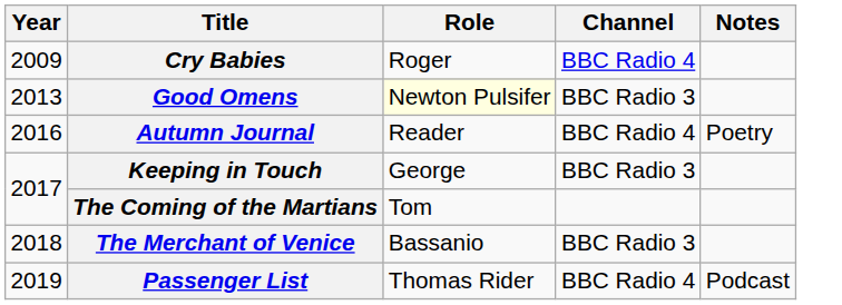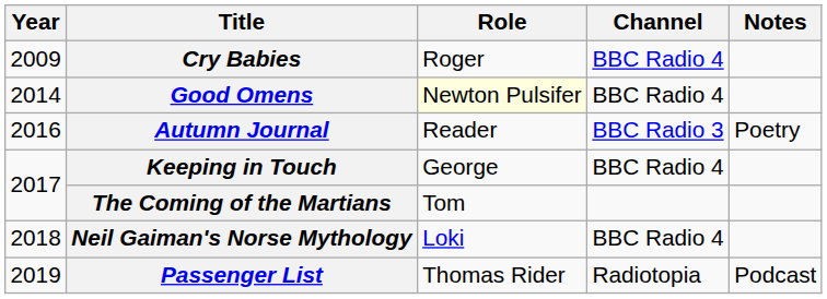Good Omens | Year: 2013 -> 2014
Good Omens | Channel: BBC Radio 3 -> BBC Radio 4
Autumn Journal | Channel: BBC Radio 4 -> BBC Radio 3
Keeping in Touch | Channel: BBC Radio 3 -> BBC Radio 4
- row: 2018 | The Merchant of Venice | Bassanio | BBC Radio 3
+ row: 2018 | Neil Gaiman's Norse Mythology | Loki | BBC Radio 4
Passenger List | Channel: BBC Radio 4 -> Radiotopia
